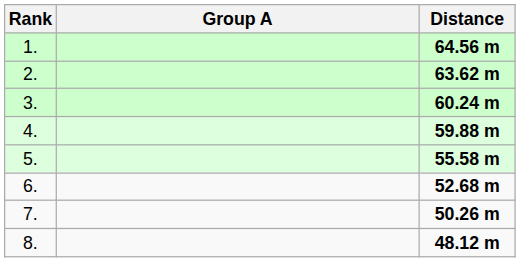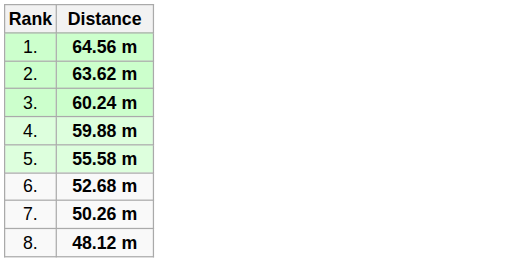- column: Group A
